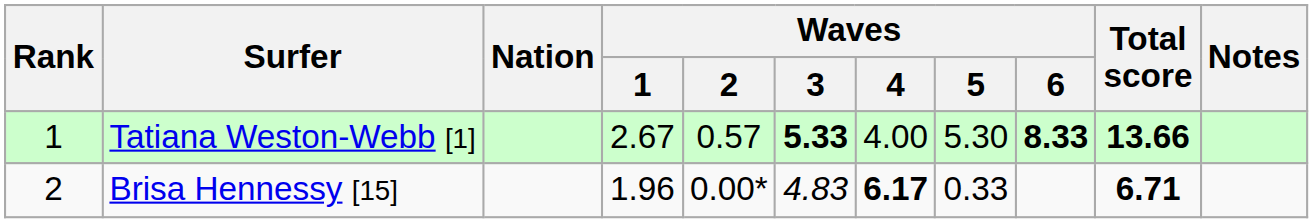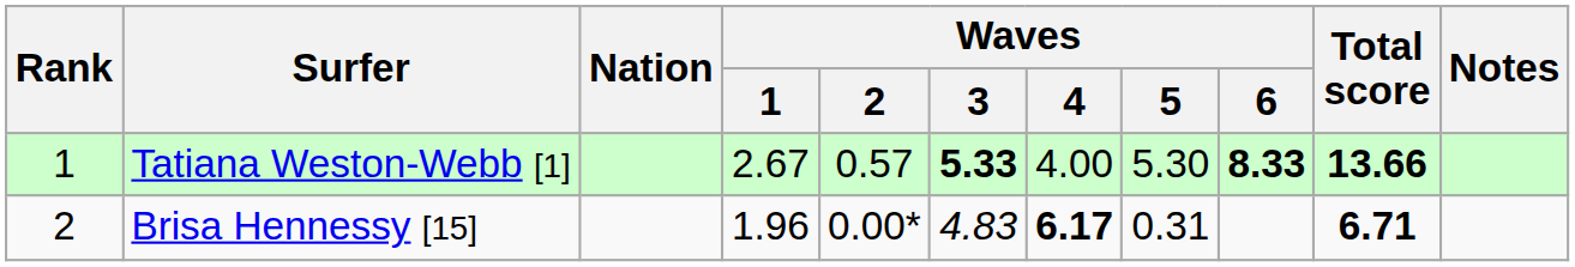Brisa Hennessy [15] | Waves / 5: 0.33 -> 0.31
